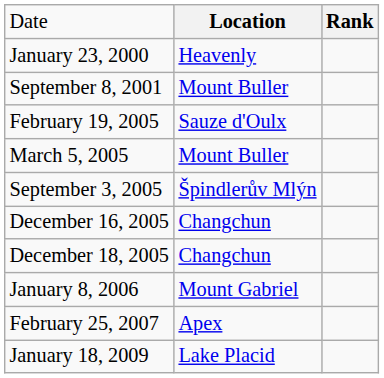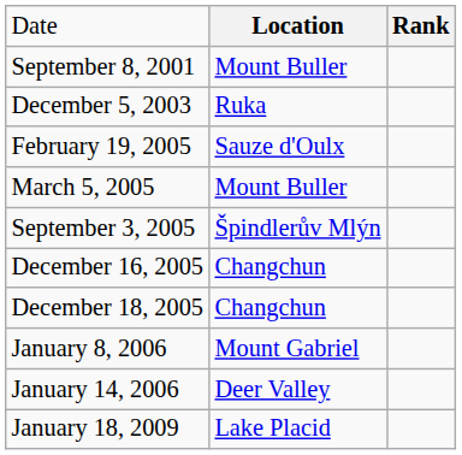- row: January 23, 2000 | Heavenly
+ row: December 5, 2003 | Ruka
+ row: January 14, 2006 | Deer Valley
- row: February 25, 2007 | Apex
